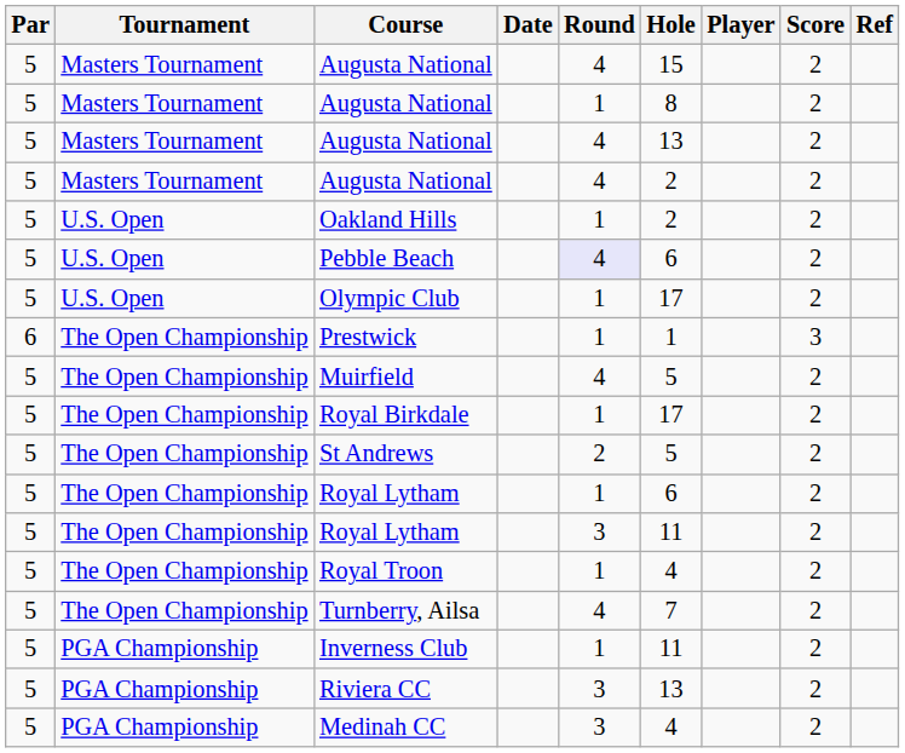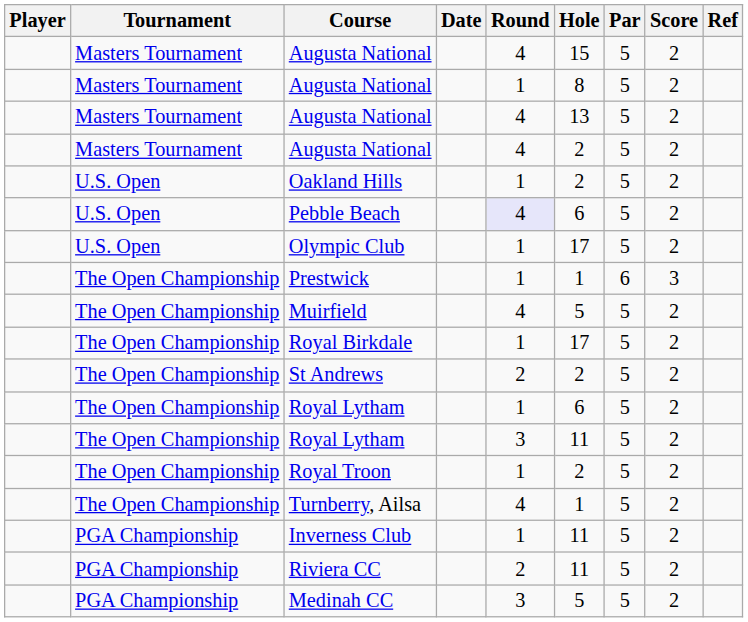columns swapped: Player <-> Par
St Andrews | Hole: 5 -> 2
Royal Troon | Hole: 4 -> 2
Turnberry, Ailsa | Hole: 7 -> 1
Riviera CC | Round: 3 -> 2
Riviera CC | Hole: 13 -> 11
Medinah CC | Hole: 4 -> 5
